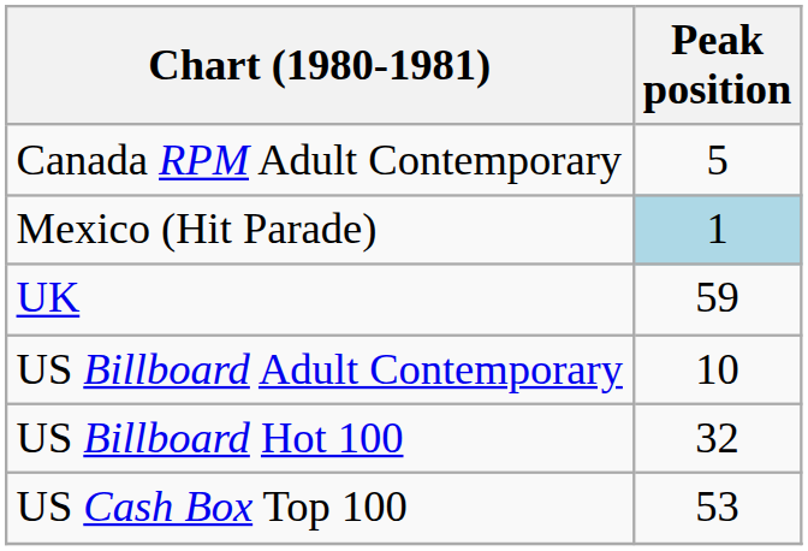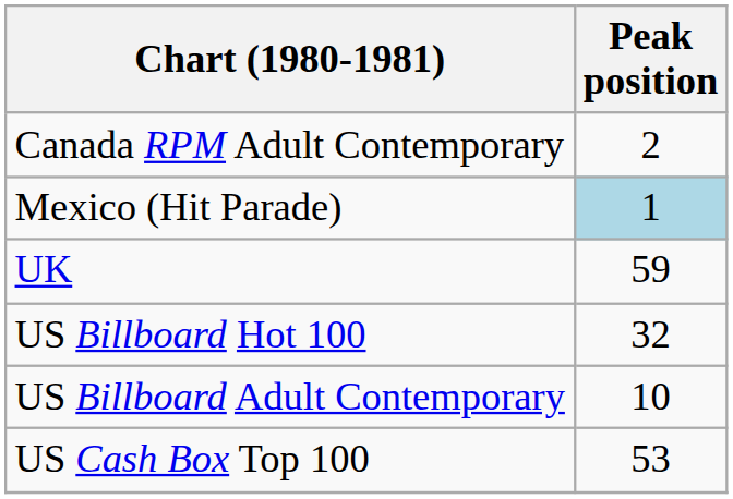Canada RPM Adult Contemporary | Peak position: 5 -> 2
rows swapped: US Billboard Hot 100 <-> US Billboard Adult Contemporary
